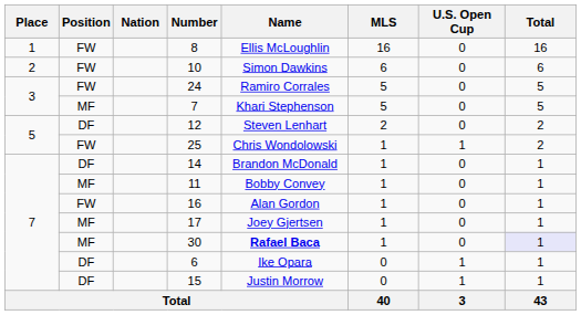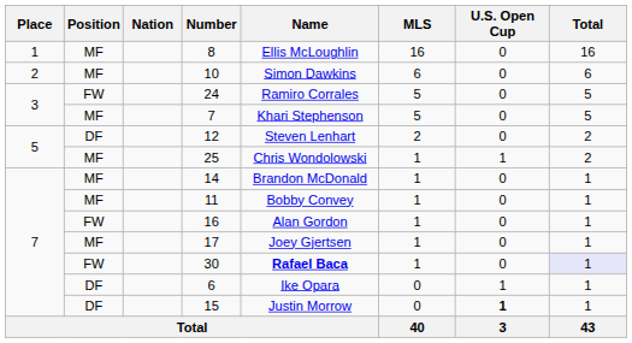8 | Position: FW -> MF
10 | Position: FW -> MF
25 | Position: FW -> MF
14 | Position: DF -> MF
30 | Position: MF -> FW
15 | U.S. Open Cup: normal -> bold
